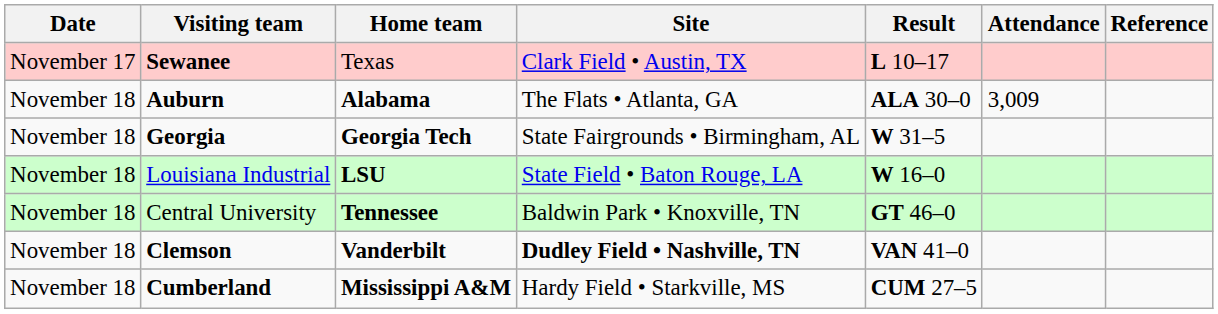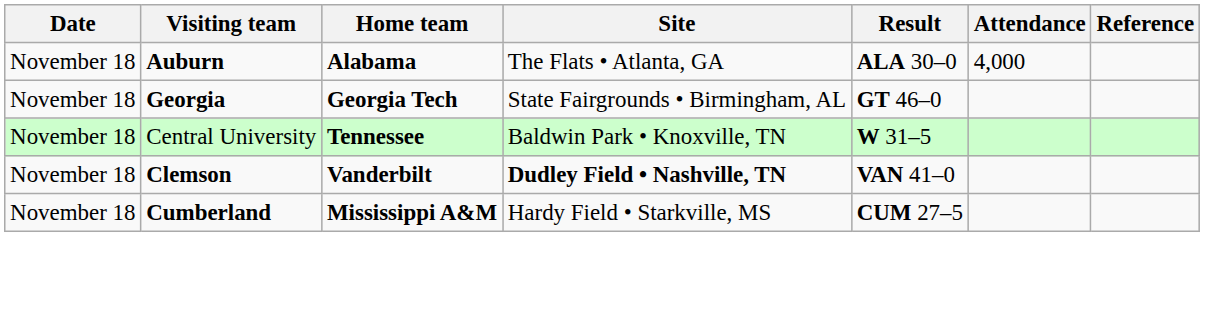- row: November 17 | Sewanee | Texas | Clark Field • Austin, TX | L 10–17
Auburn | Attendance: 3,009 -> 4,000
Georgia | Result: W 31–5 -> GT 46–0
- row: November 18 | Louisiana Industrial | LSU | State Field • Baton Rouge, LA | W 16–0
Central University | Result: GT 46–0 -> W 31–5
